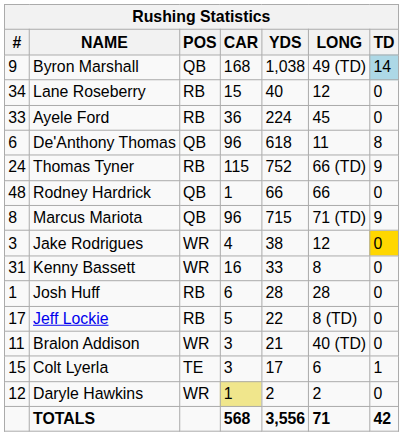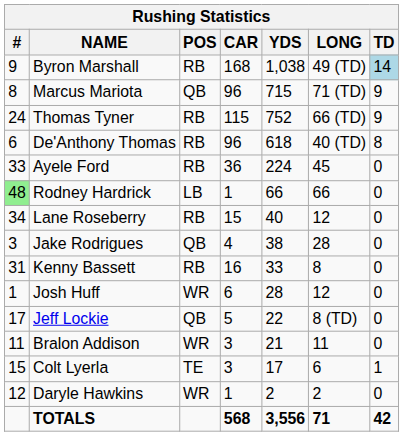Byron Marshall | POS: QB -> RB
rows swapped: Marcus Mariota <-> Lane Roseberry
rows swapped: Thomas Tyner <-> Ayele Ford
De'Anthony Thomas | POS: QB -> RB
De'Anthony Thomas | LONG: 11 -> 40 (TD)
Rodney Hardrick | #: no background -> lightgreen background
Rodney Hardrick | POS: QB -> LB
Jake Rodrigues | POS: WR -> QB
Jake Rodrigues | LONG: 12 -> 28
Jake Rodrigues | TD: gold background -> no background
Kenny Bassett | POS: WR -> RB
Josh Huff | POS: RB -> WR
Josh Huff | LONG: 28 -> 12
Jeff Lockie | POS: RB -> QB
Bralon Addison | LONG: 40 (TD) -> 11
Daryle Hawkins | CAR: khaki background -> no background
